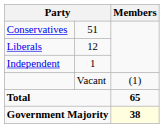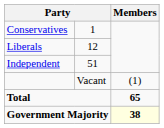Conservatives | column 2: 51 -> 1
Independent | column 2: 1 -> 51
